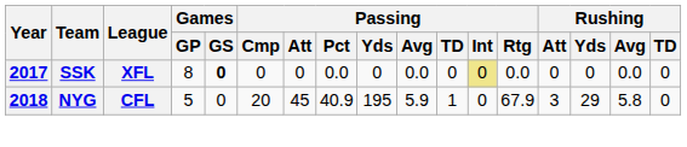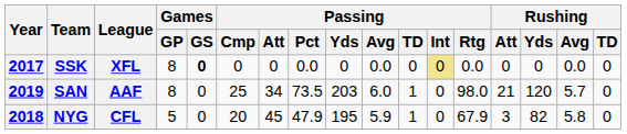+ row: 2019 | SAN | AAF | 8 | 0 | 25 | 34 | 73.5 | 203 | 6.0 | 1 | 0 | 98.0 | 21 | 120 | 5.7 | 0
NYG | Passing / Pct: 40.9 -> 47.9
NYG | Rushing / Yds: 29 -> 82
